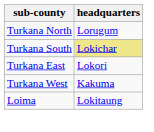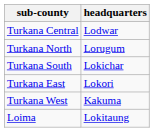+ row: Turkana Central | Lodwar
Turkana South | headquarters: khaki background -> no background
